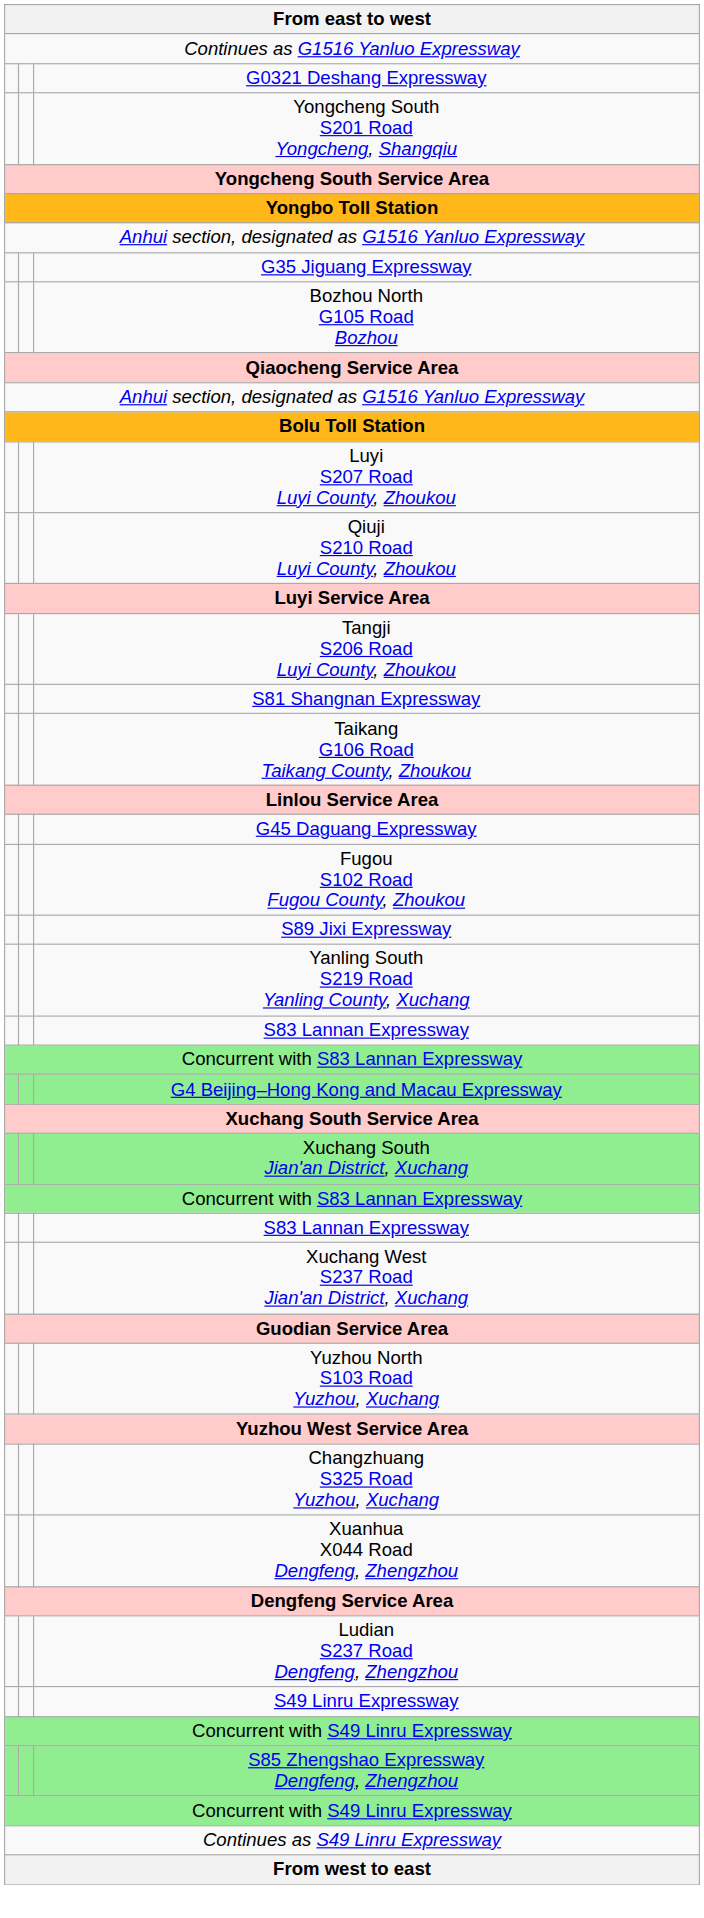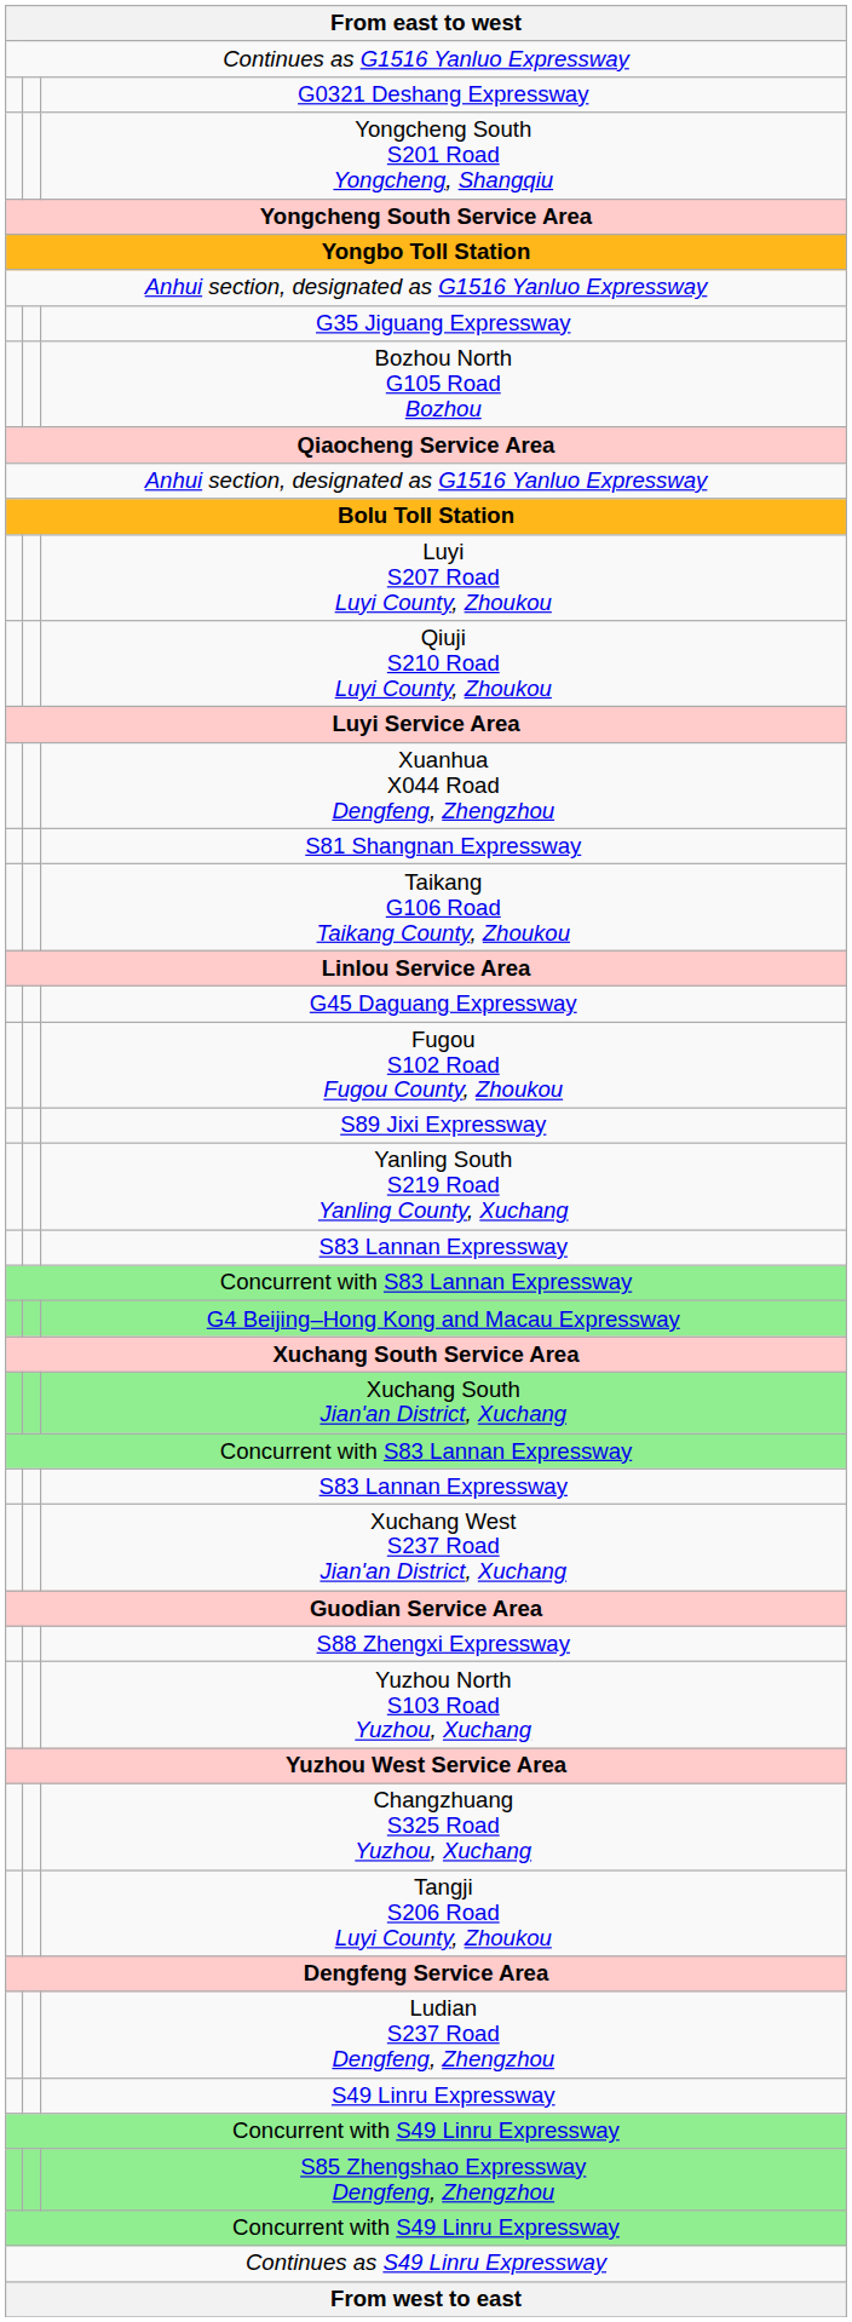rows swapped: Tangji S206 Road Luyi County, Zhoukou <-> Xuanhua X044 Road Dengfeng, Zhengzhou
+ row: S88 Zhengxi Expressway
